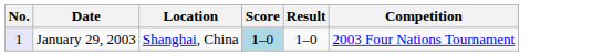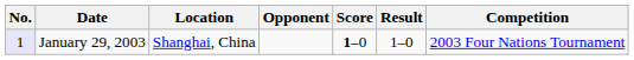+ column: Opponent
January 29, 2003 | Score: lightblue background -> no background
